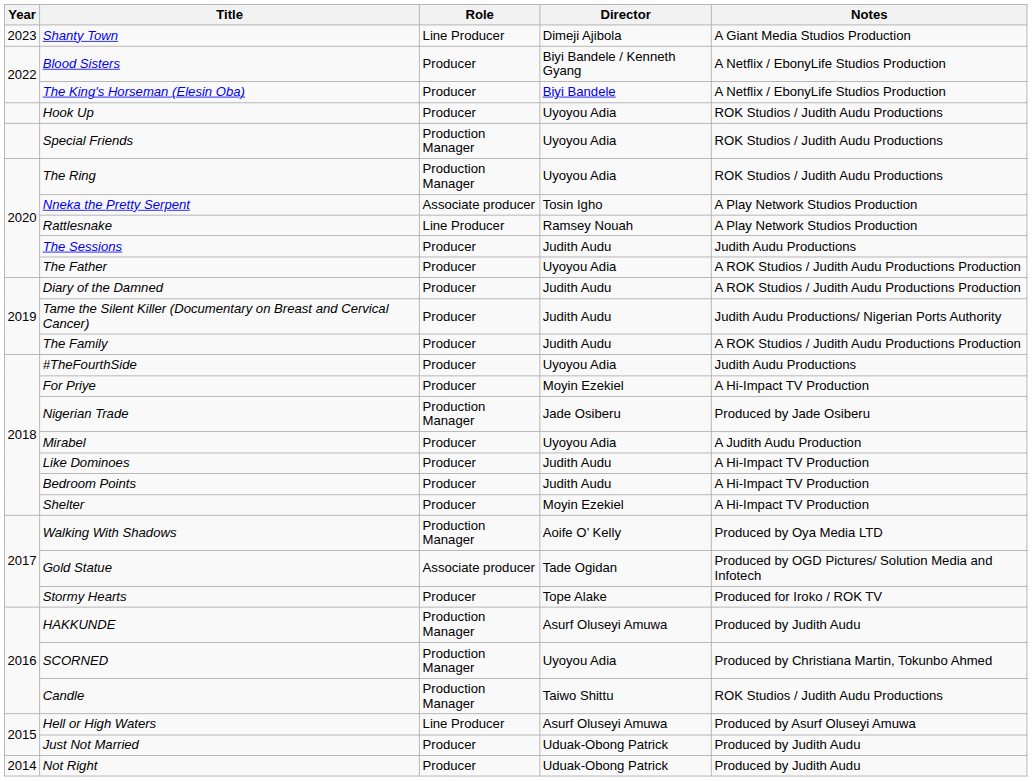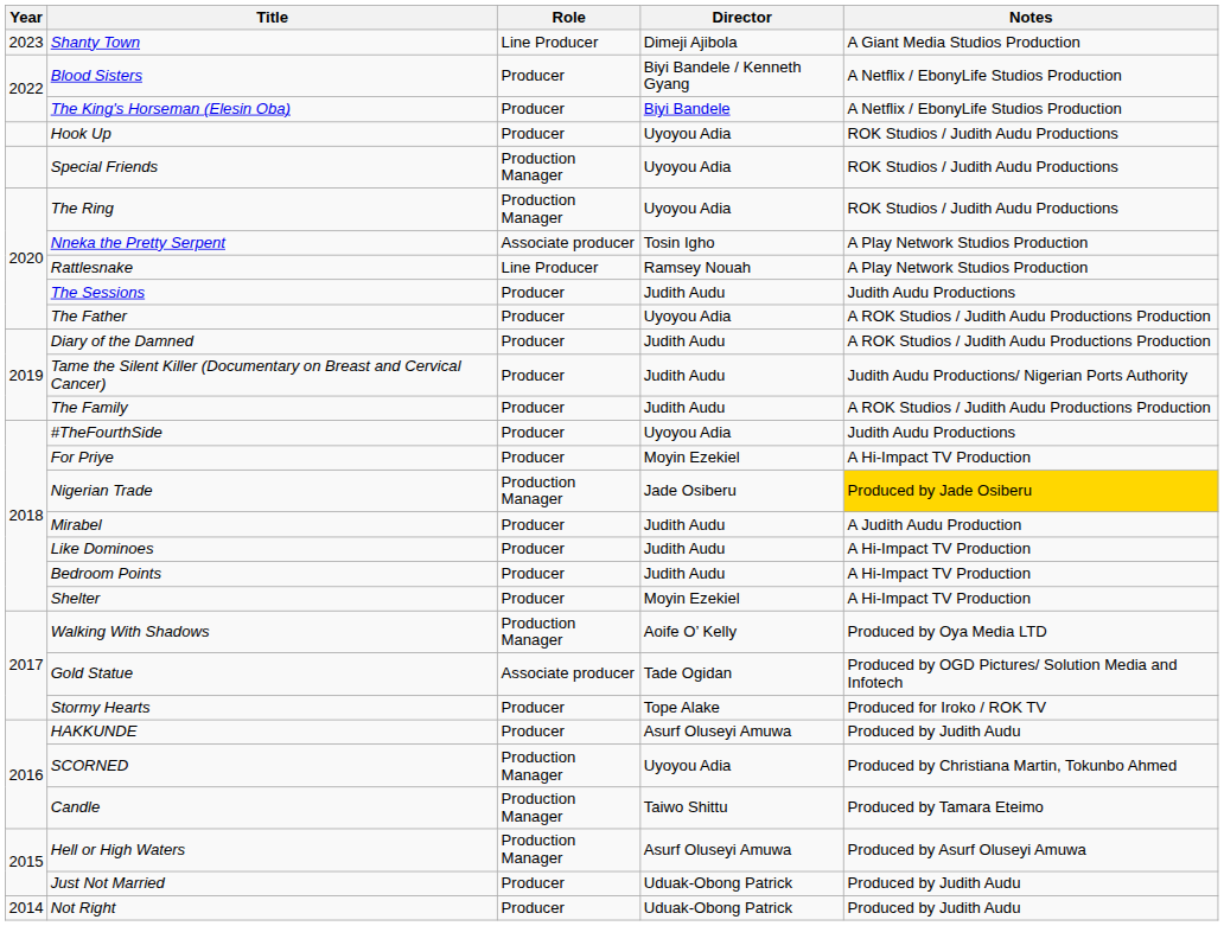Nigerian Trade | Notes: no background -> gold background
Mirabel | Director: Uyoyou Adia -> Judith Audu
HAKKUNDE | Role: Production Manager -> Producer
Candle | Notes: ROK Studios / Judith Audu Productions -> Produced by Tamara Eteimo
Hell or High Waters | Role: Line Producer -> Production Manager
